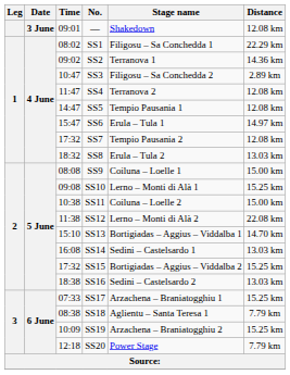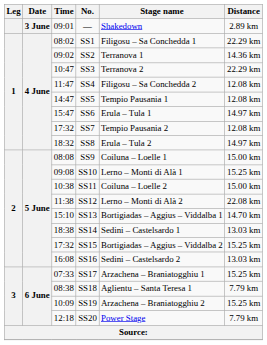— | Distance: 12.08 km -> 2.89 km
SS3 | Stage name: Filigosu – Sa Conchedda 2 -> Terranova 2
SS3 | Distance: 2.89 km -> 22.29 km
SS4 | Stage name: Terranova 2 -> Filigosu – Sa Conchedda 2
SS8 | Distance: 13.03 km -> 14.97 km
SS14 | Time: 16:08 -> 18:38
SS16 | Time: 18:38 -> 16:08
